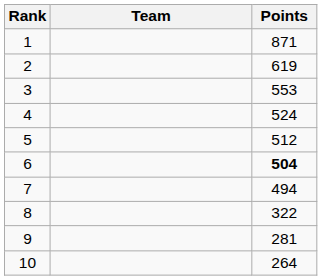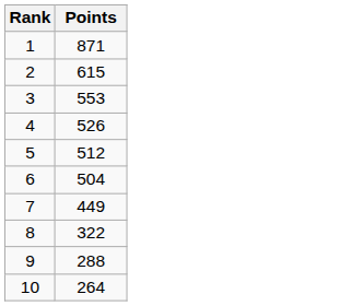- column: Team
2 | Points: 619 -> 615
4 | Points: 524 -> 526
6 | Points: bold -> normal
7 | Points: 494 -> 449
9 | Points: 281 -> 288
